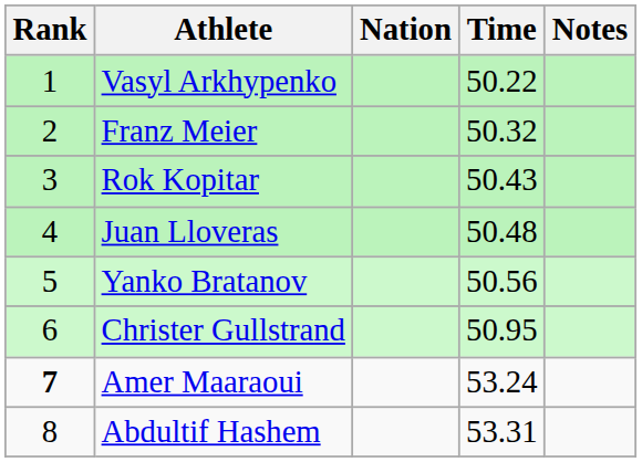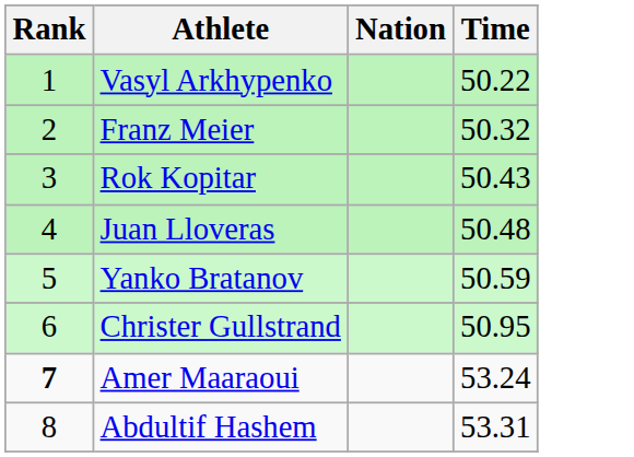- column: Notes
Yanko Bratanov | Time: 50.56 -> 50.59
